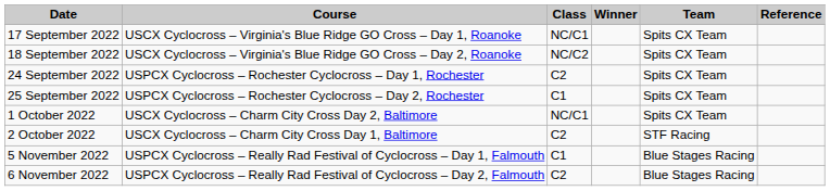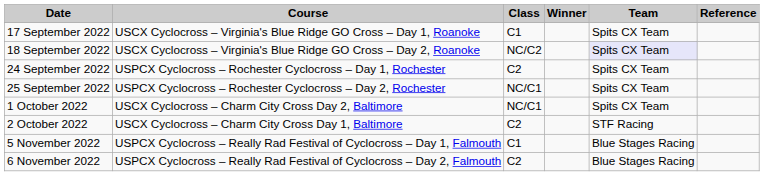17 September 2022 | Class: NC/C1 -> C1
18 September 2022 | Team: no background -> lavender background
25 September 2022 | Class: C1 -> NC/C1
